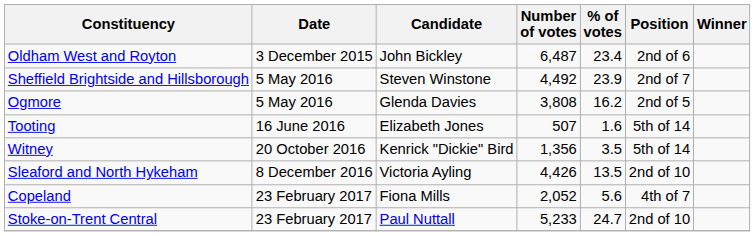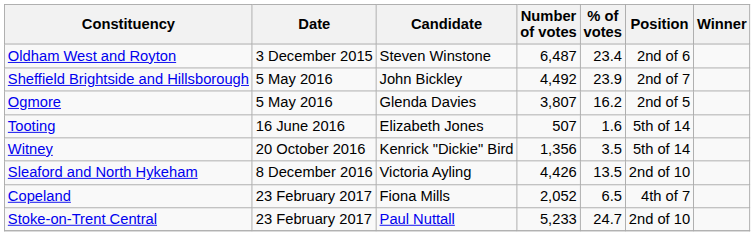Oldham West and Royton | Candidate: John Bickley -> Steven Winstone
Sheffield Brightside and Hillsborough | Candidate: Steven Winstone -> John Bickley
Ogmore | Number of votes: 3,808 -> 3,807
Copeland | % of votes: 5.6 -> 6.5
